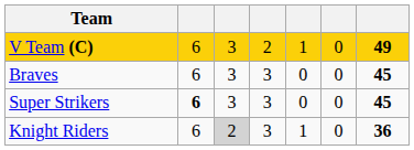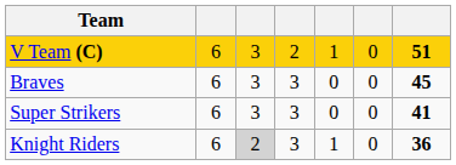V Team (C) | column 7: 49 -> 51
Super Strikers | column 2: bold -> normal
Super Strikers | column 7: 45 -> 41
